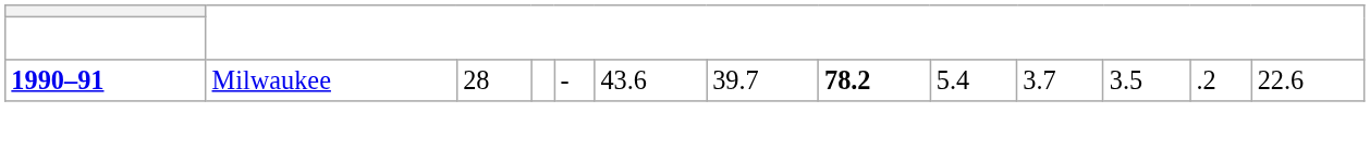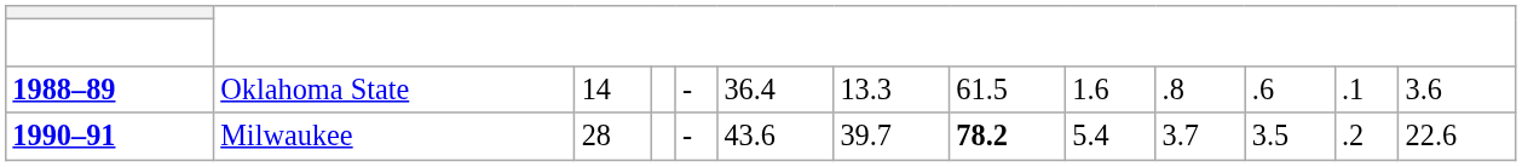+ row: 1988–89 | Oklahoma State | 14 | - | 36.4 | 13.3 | 61.5 | 1.6 | .8 | .6 | .1 | 3.6
